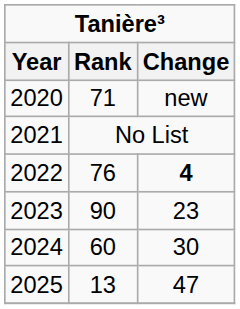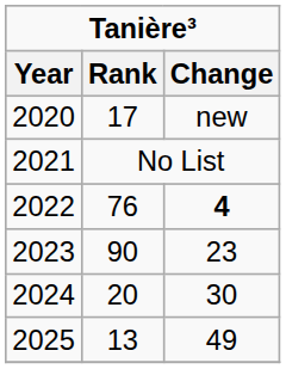2020 | Rank: 71 -> 17
2024 | Rank: 60 -> 20
2025 | Change: 47 -> 49
